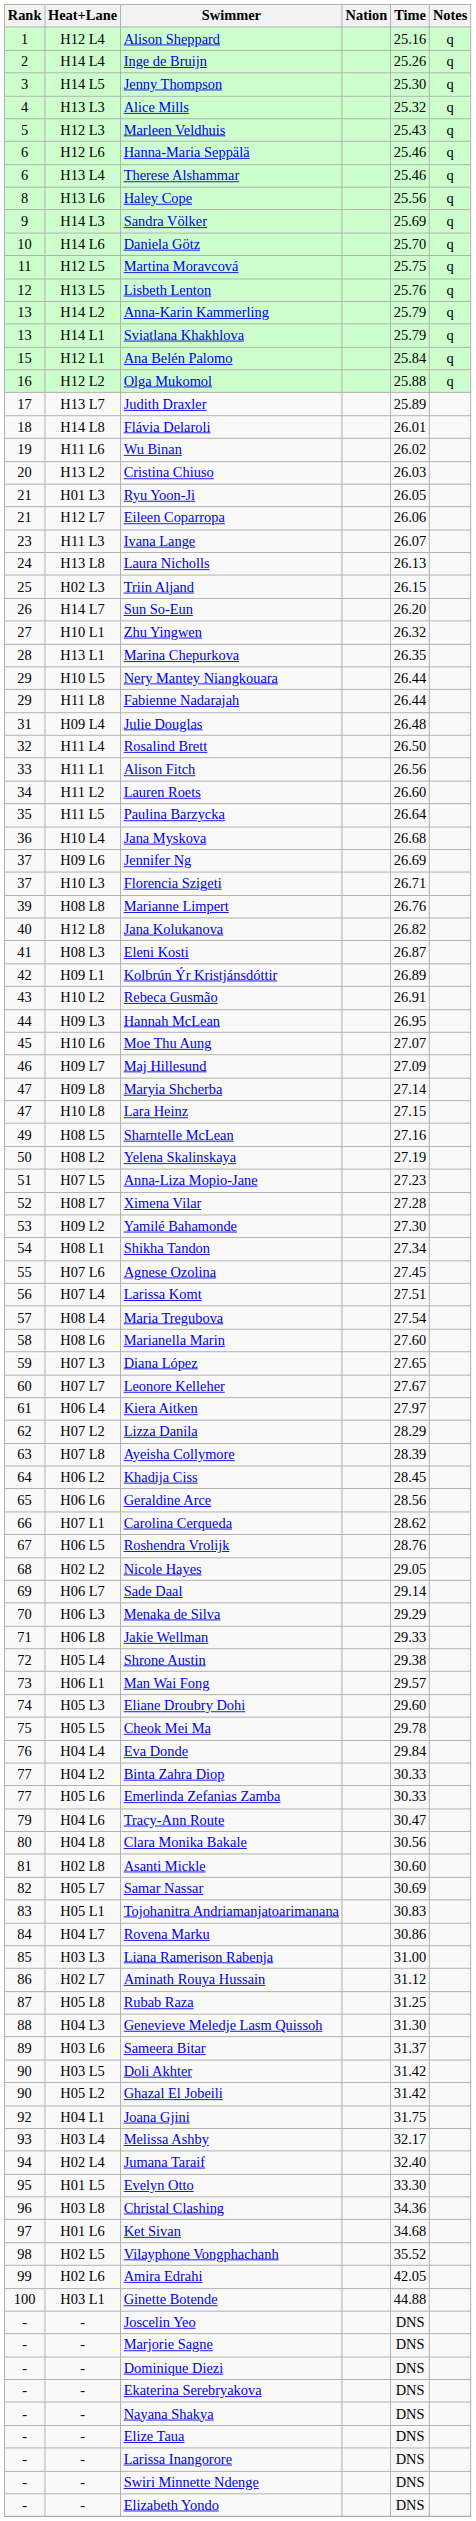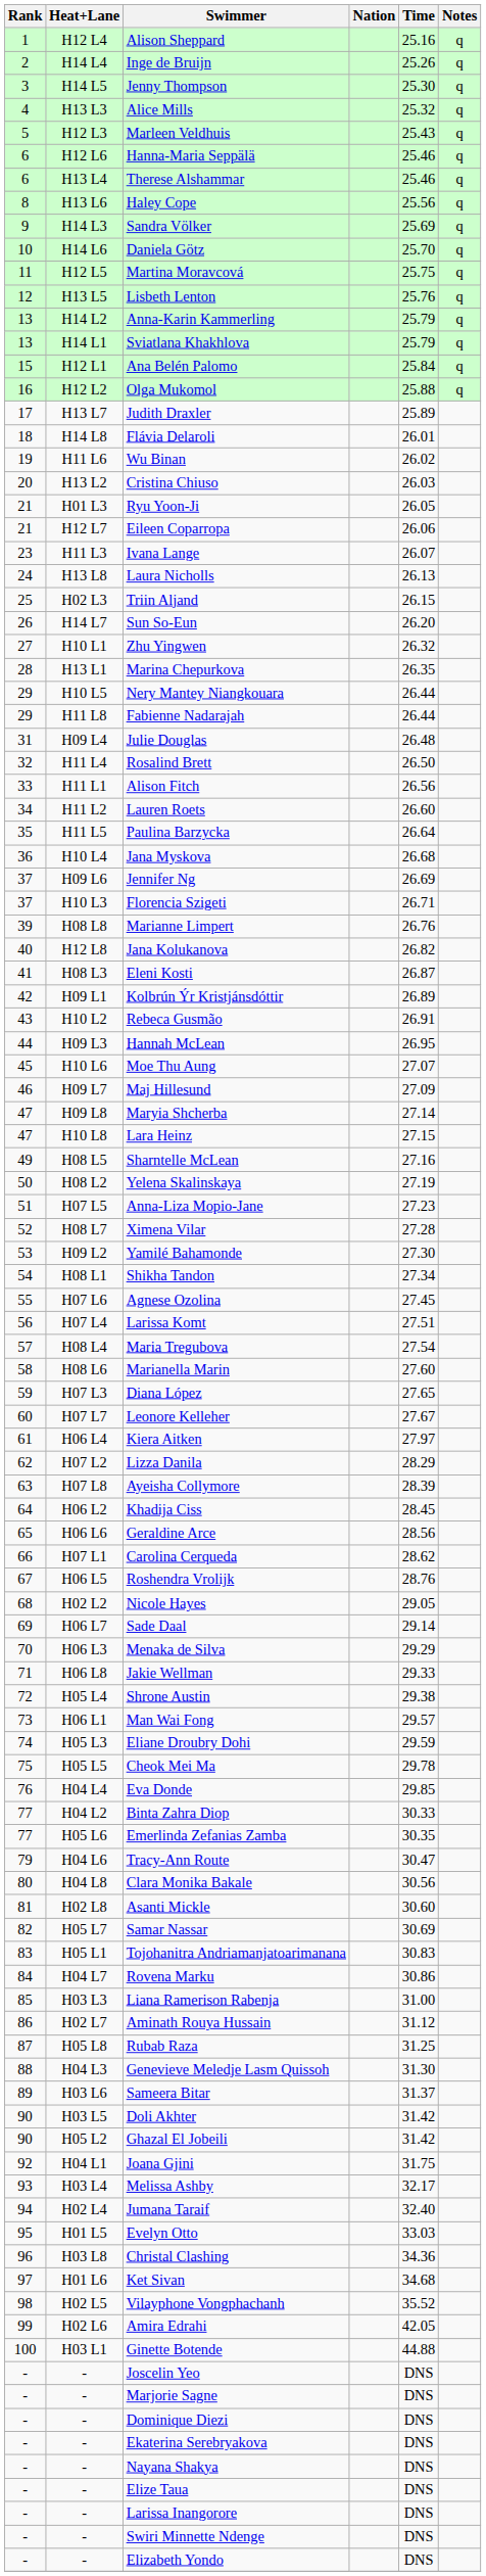Eliane Droubry Dohi | Time: 29.60 -> 29.59
Eva Donde | Time: 29.84 -> 29.85
Emerlinda Zefanias Zamba | Time: 30.33 -> 30.35
Evelyn Otto | Time: 33.30 -> 33.03
